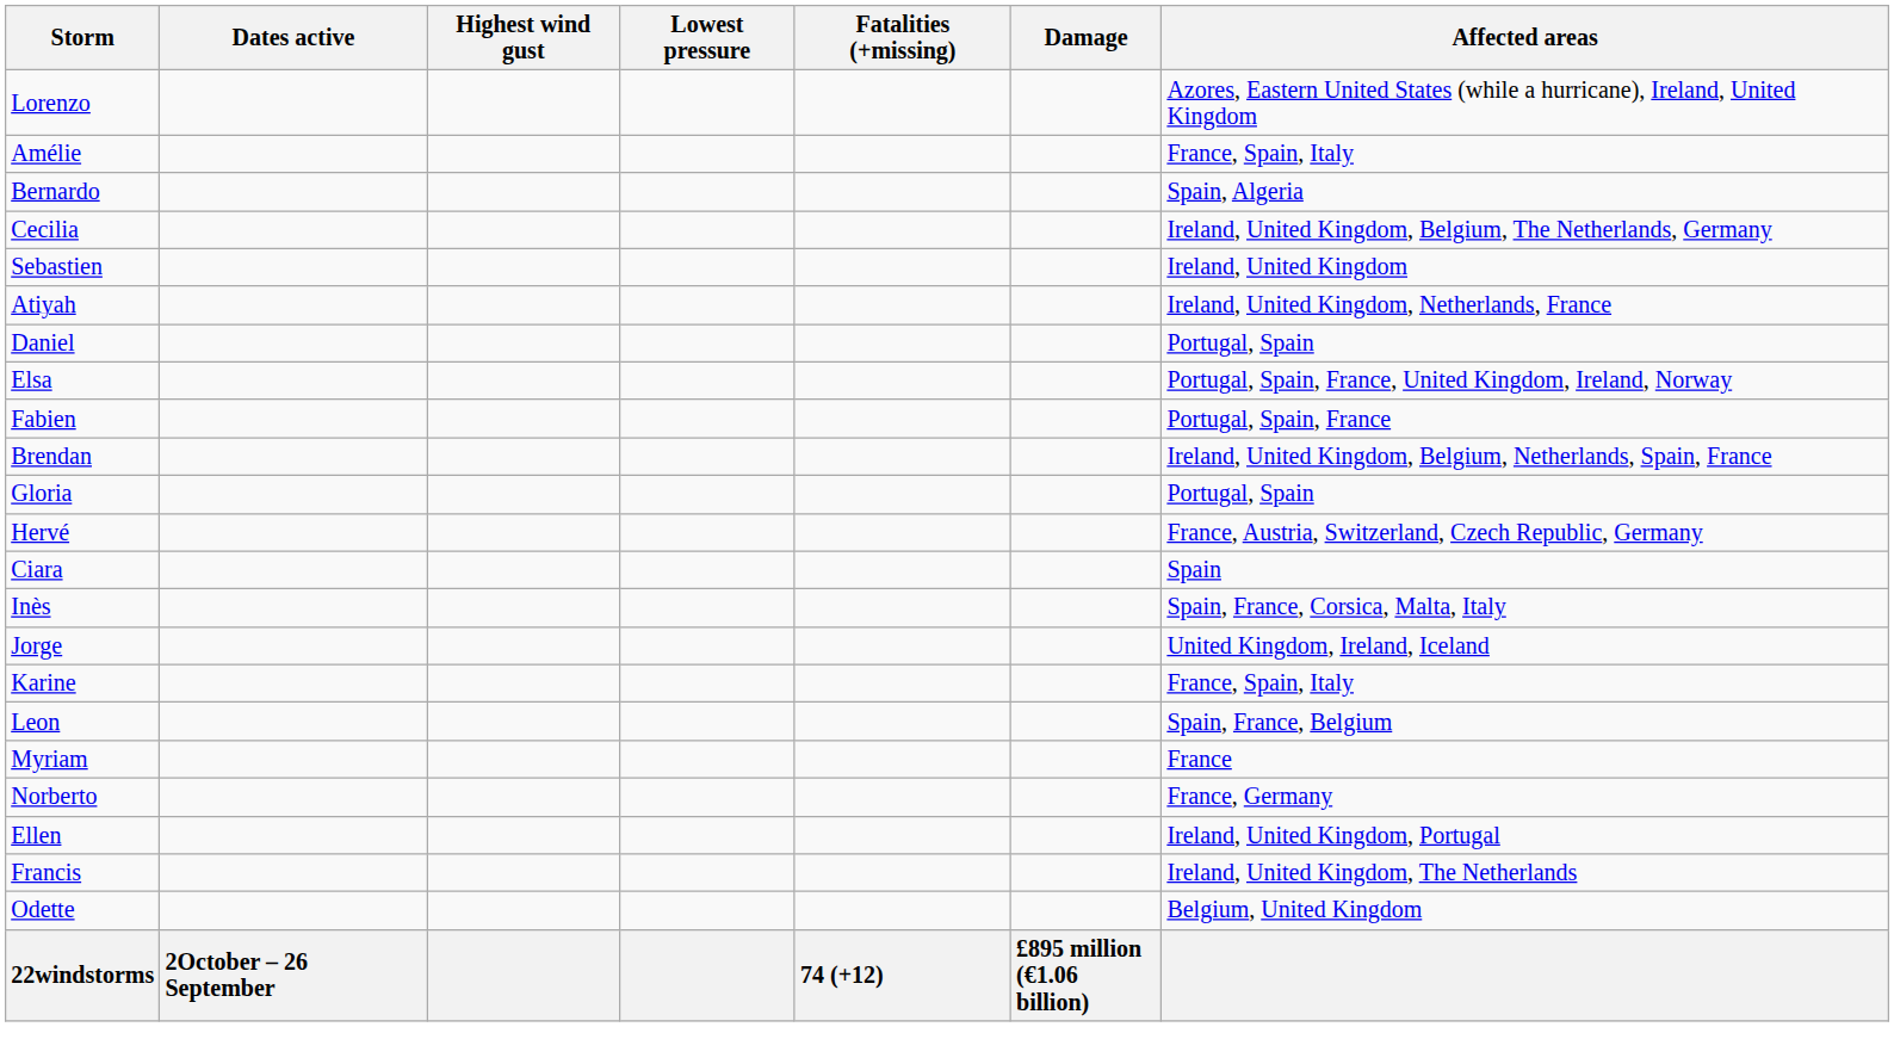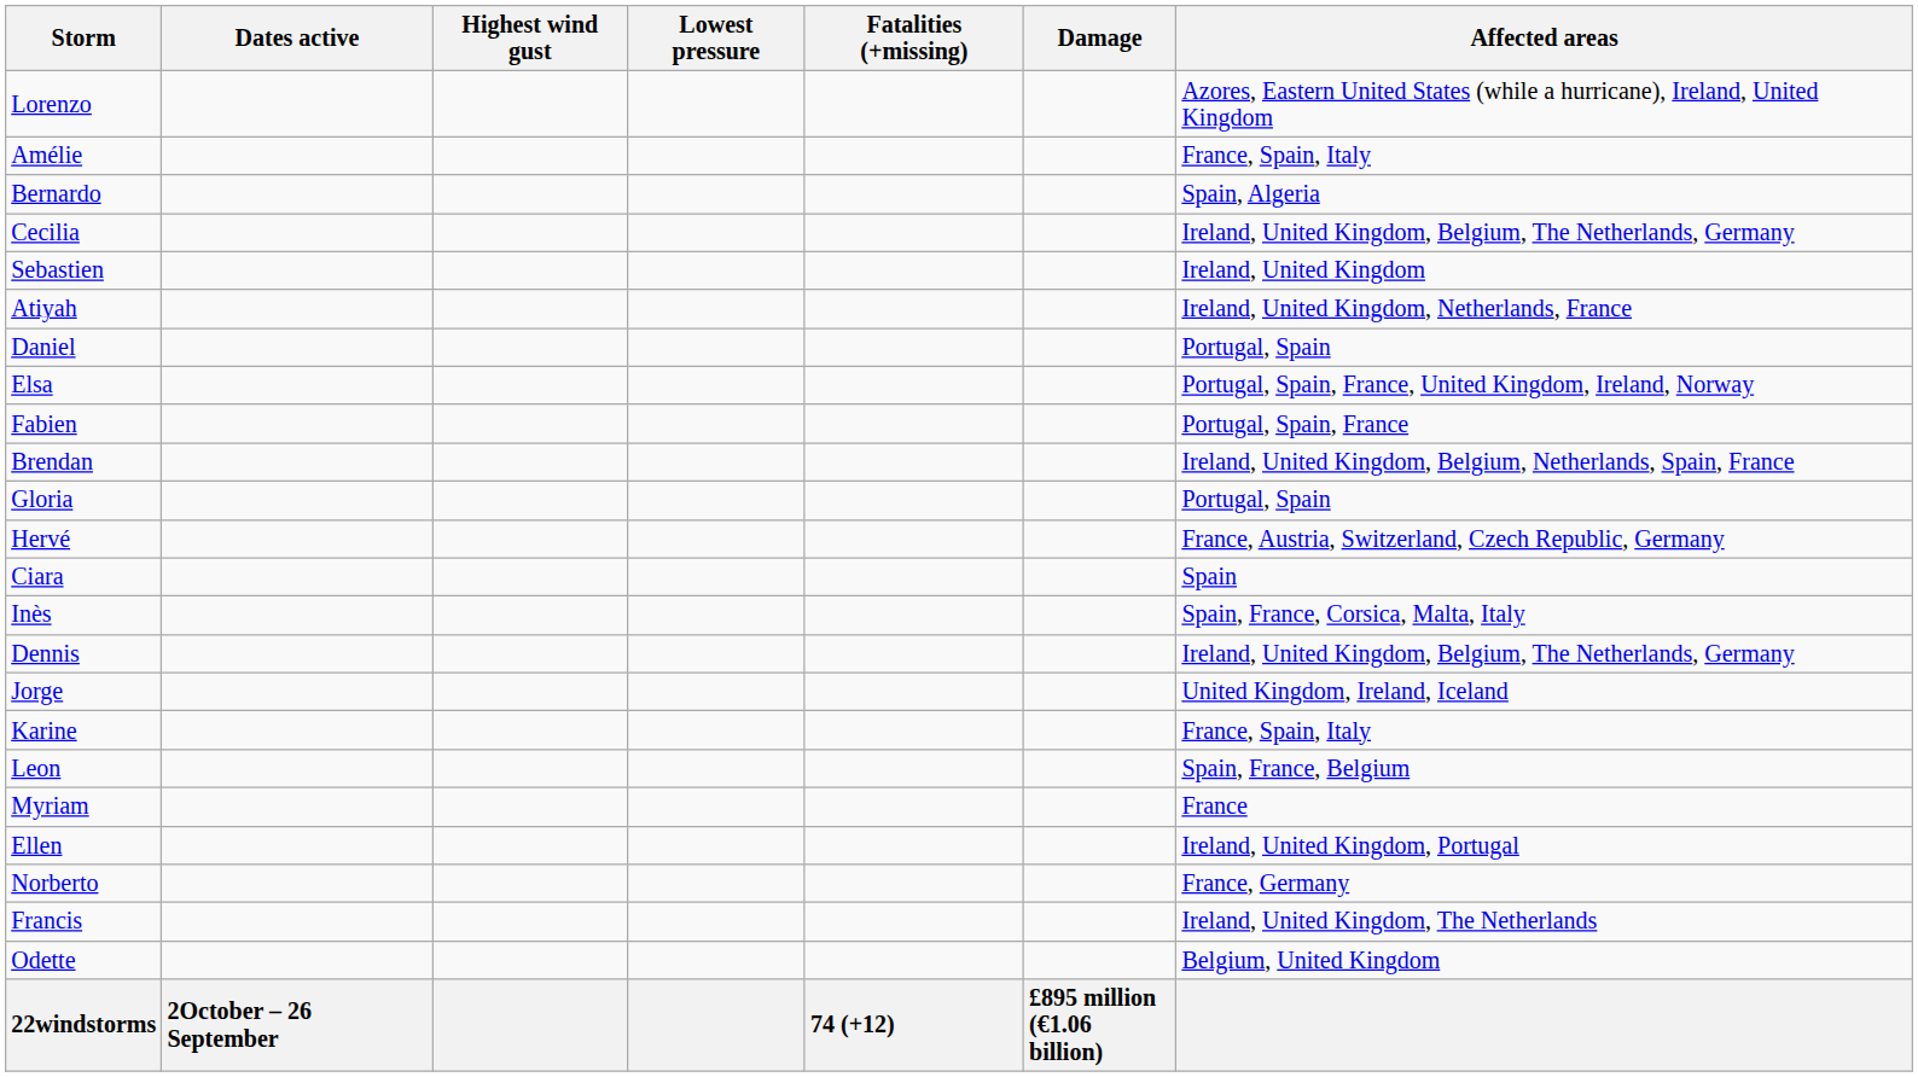+ row: Dennis | Ireland, United Kingdom, Belgium, The Netherlands, Germany
rows swapped: Norberto <-> Ellen
